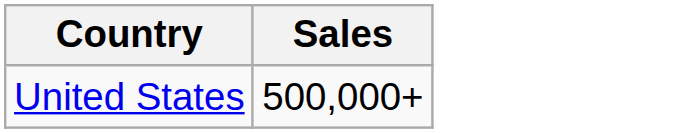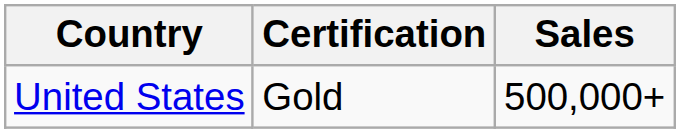+ column: Certification | Gold
